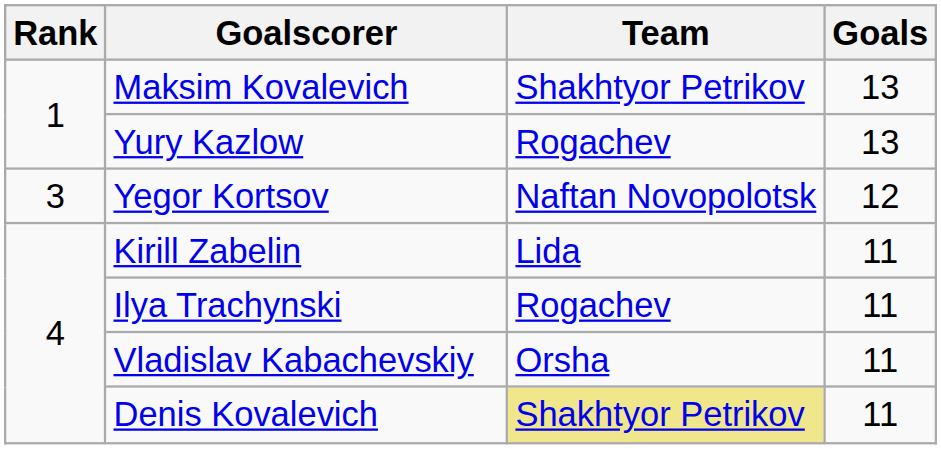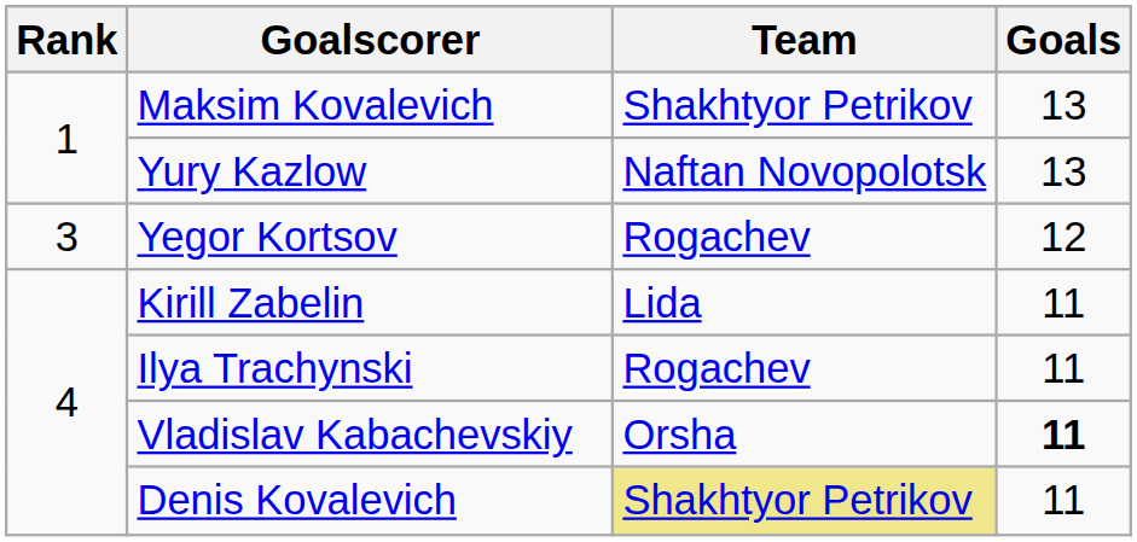Yury Kazlow | Team: Rogachev -> Naftan Novopolotsk
Yegor Kortsov | Team: Naftan Novopolotsk -> Rogachev
Vladislav Kabachevskiy | Goals: normal -> bold
